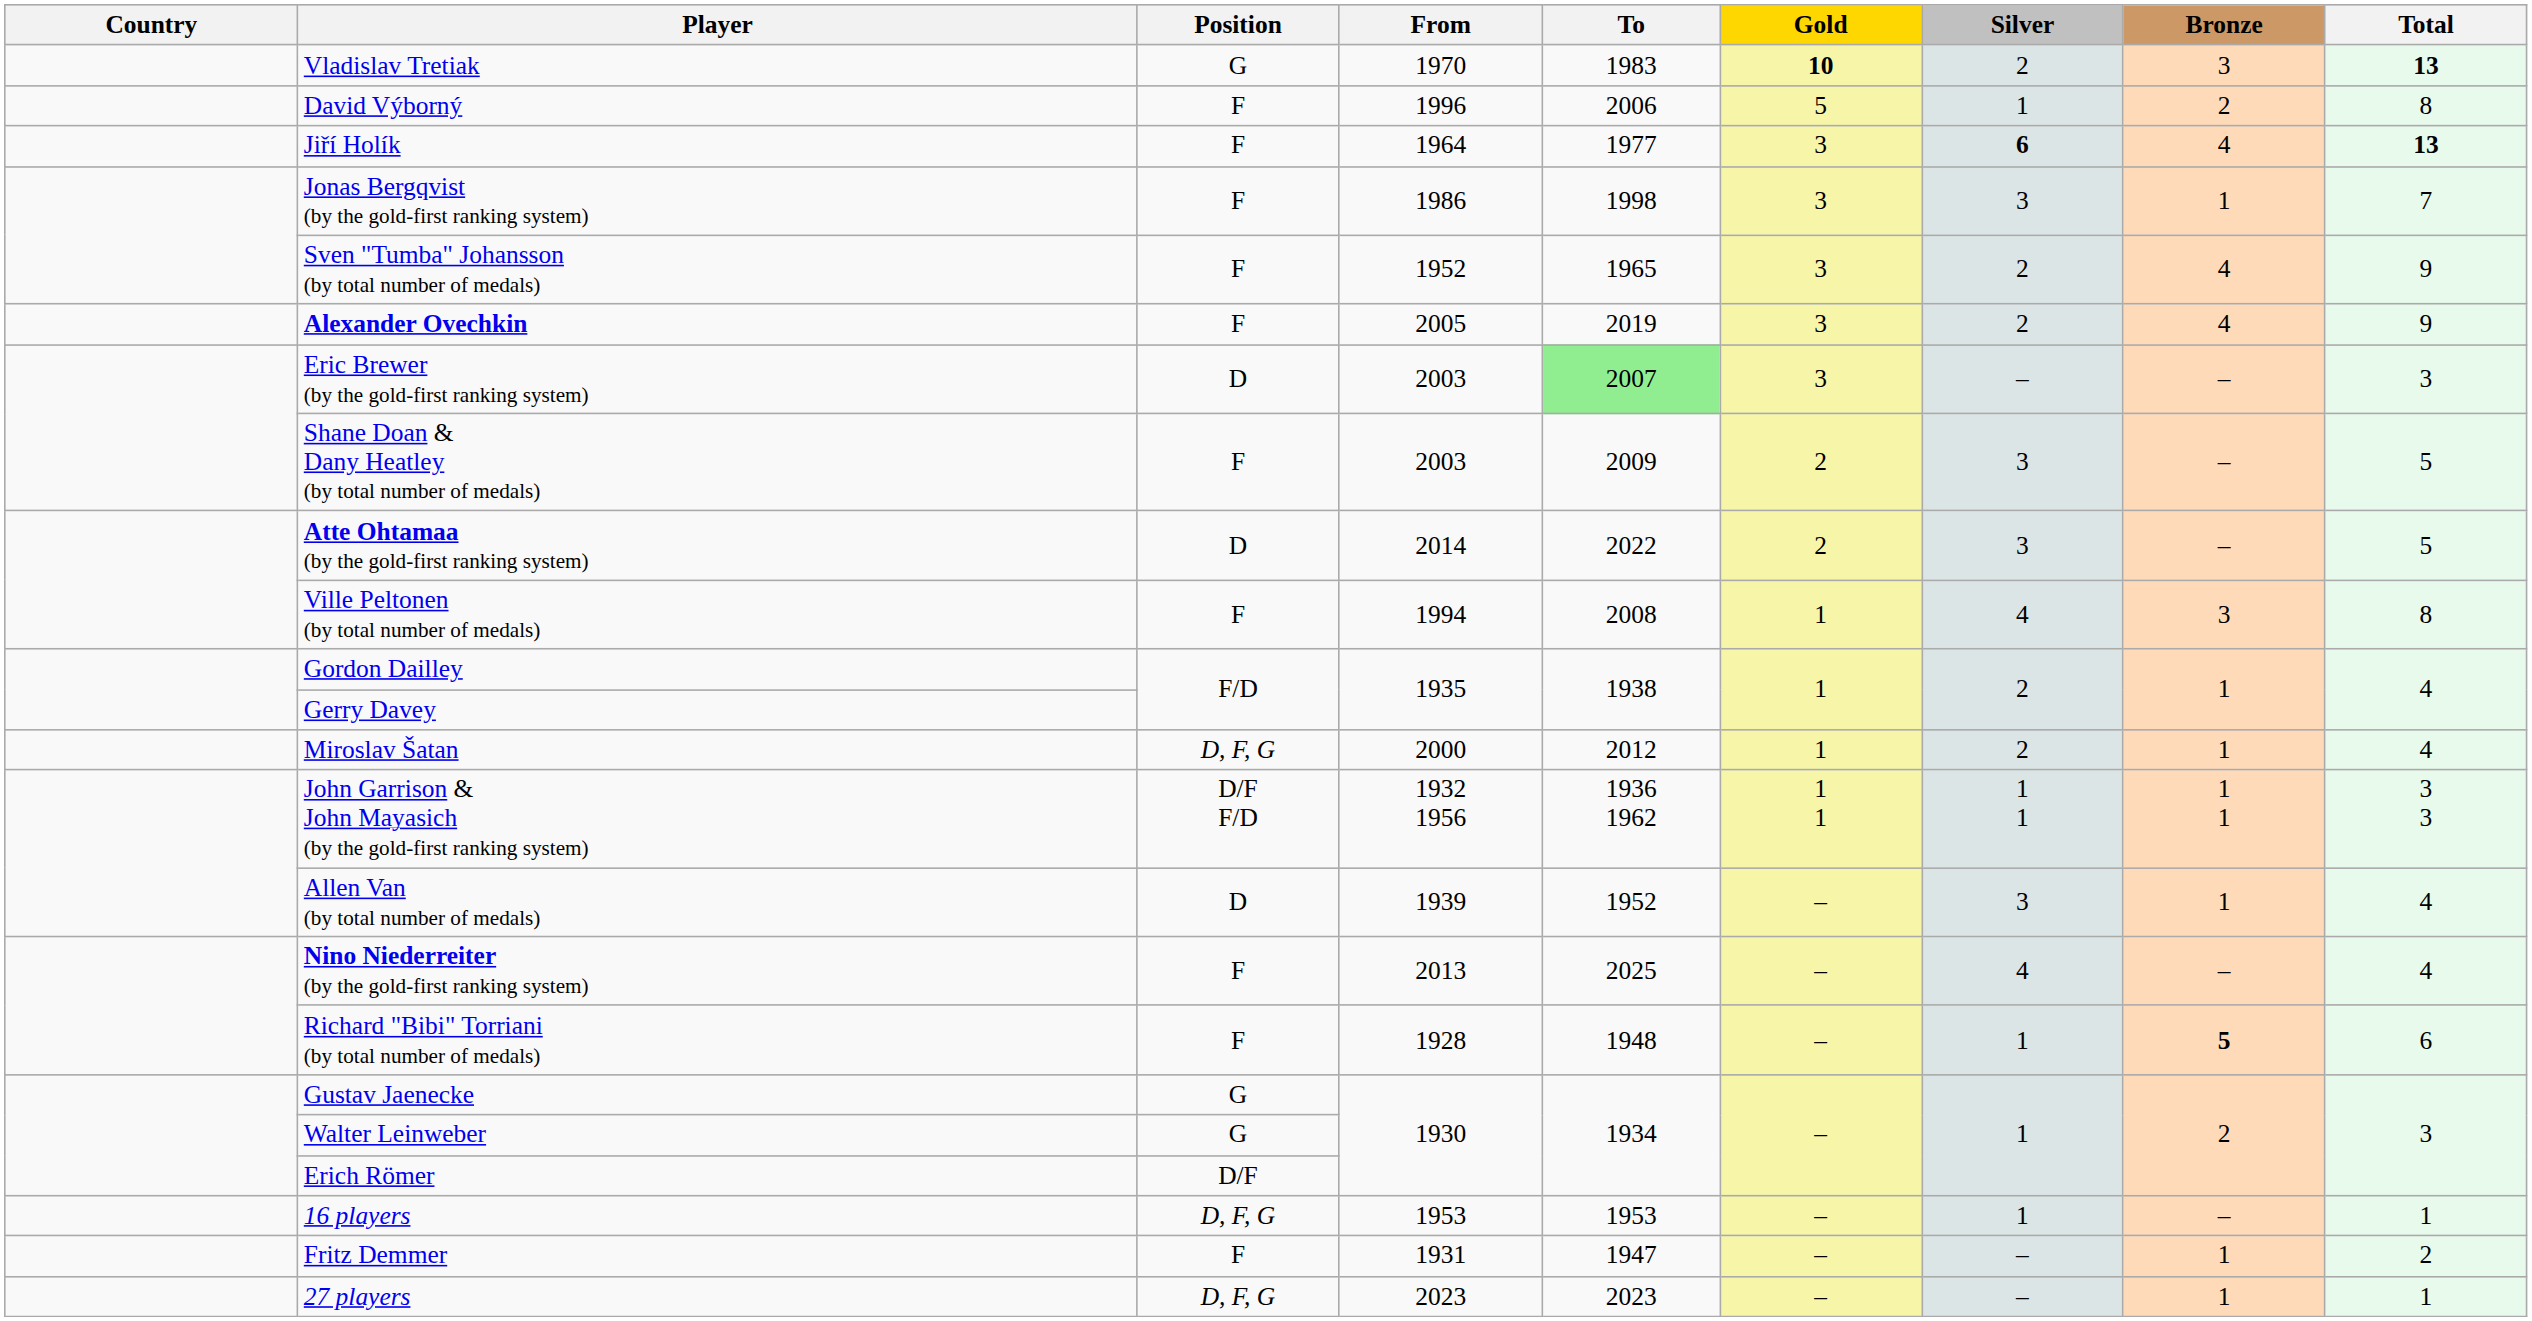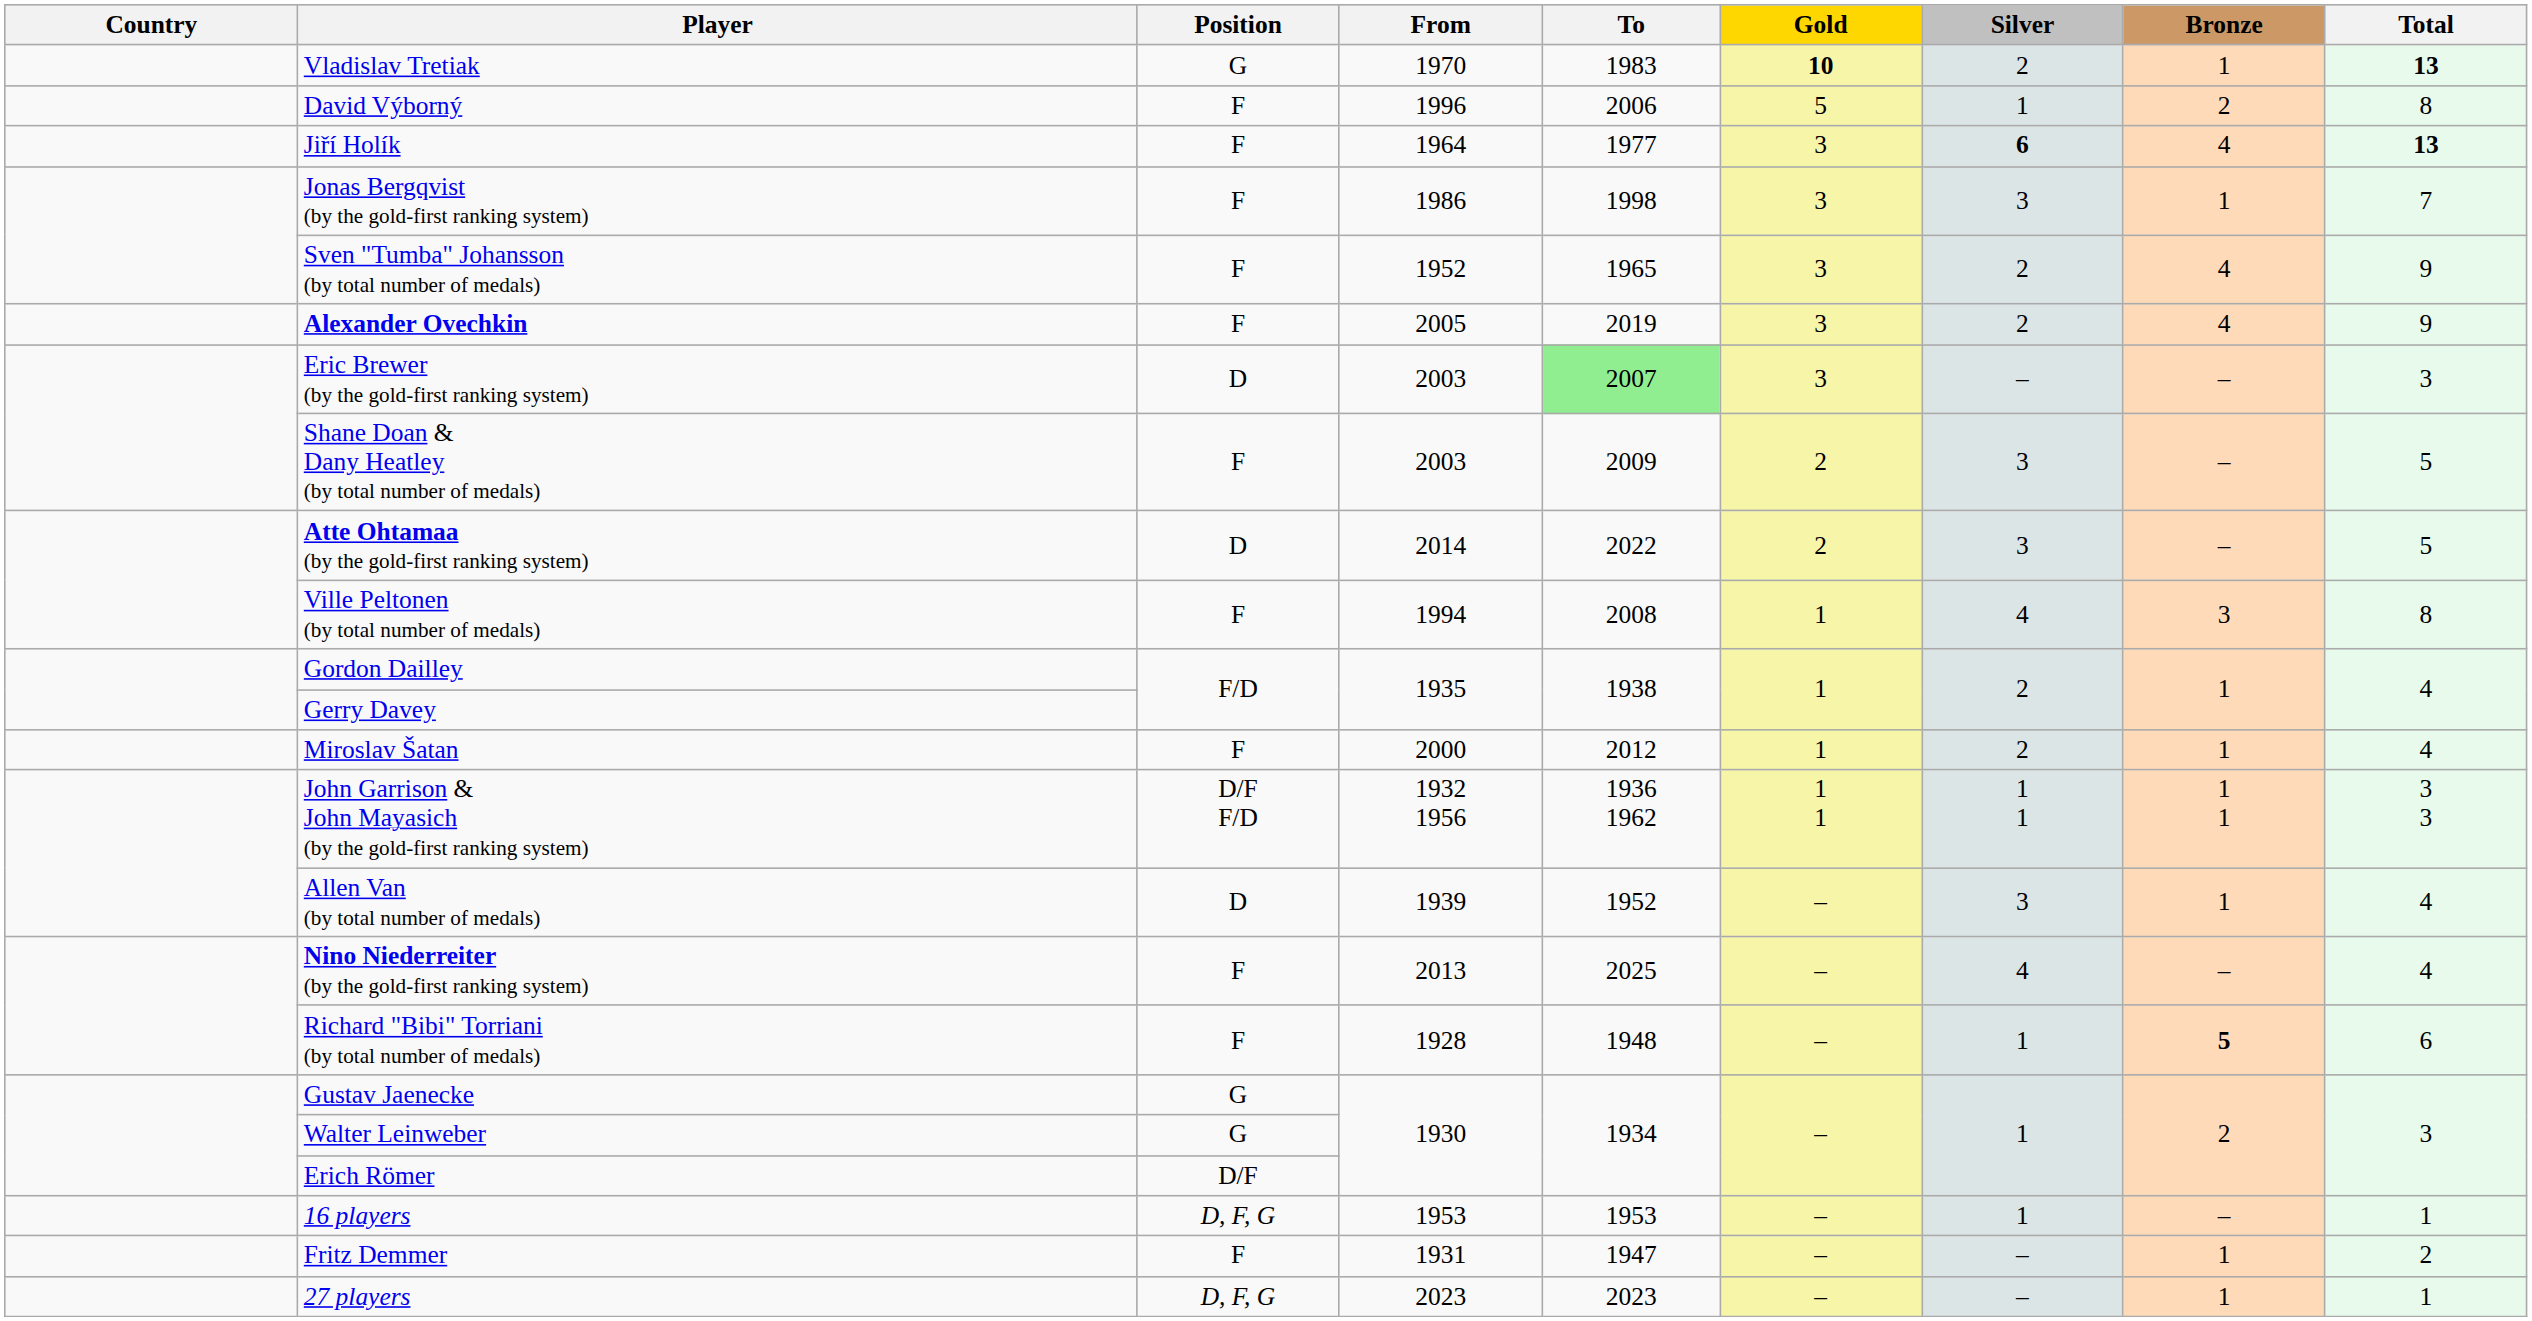Vladislav Tretiak | Bronze: 3 -> 1
Miroslav Šatan | Position: D, F, G -> F
